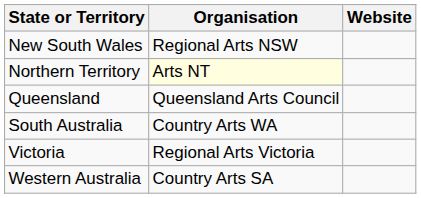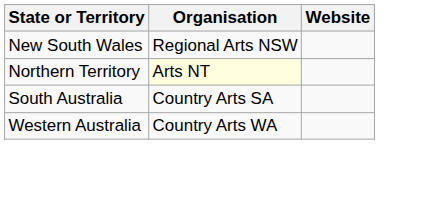- row: Queensland | Queensland Arts Council
South Australia | Organisation: Country Arts WA -> Country Arts SA
- row: Victoria | Regional Arts Victoria
Western Australia | Organisation: Country Arts SA -> Country Arts WA
